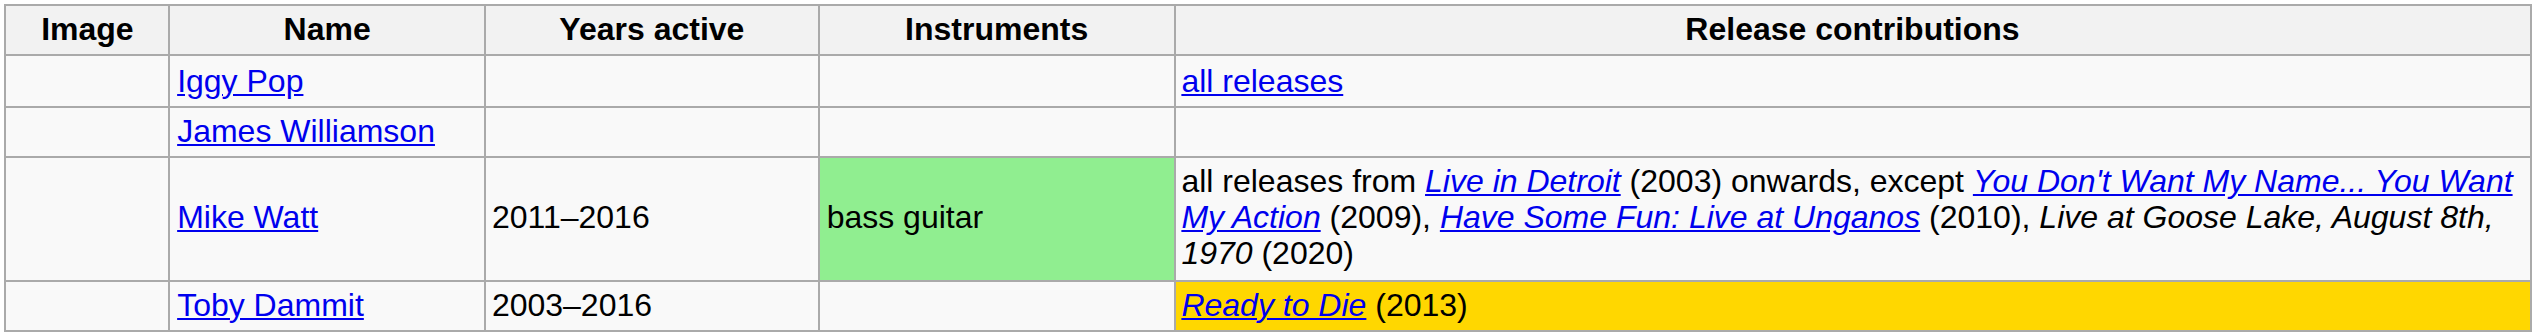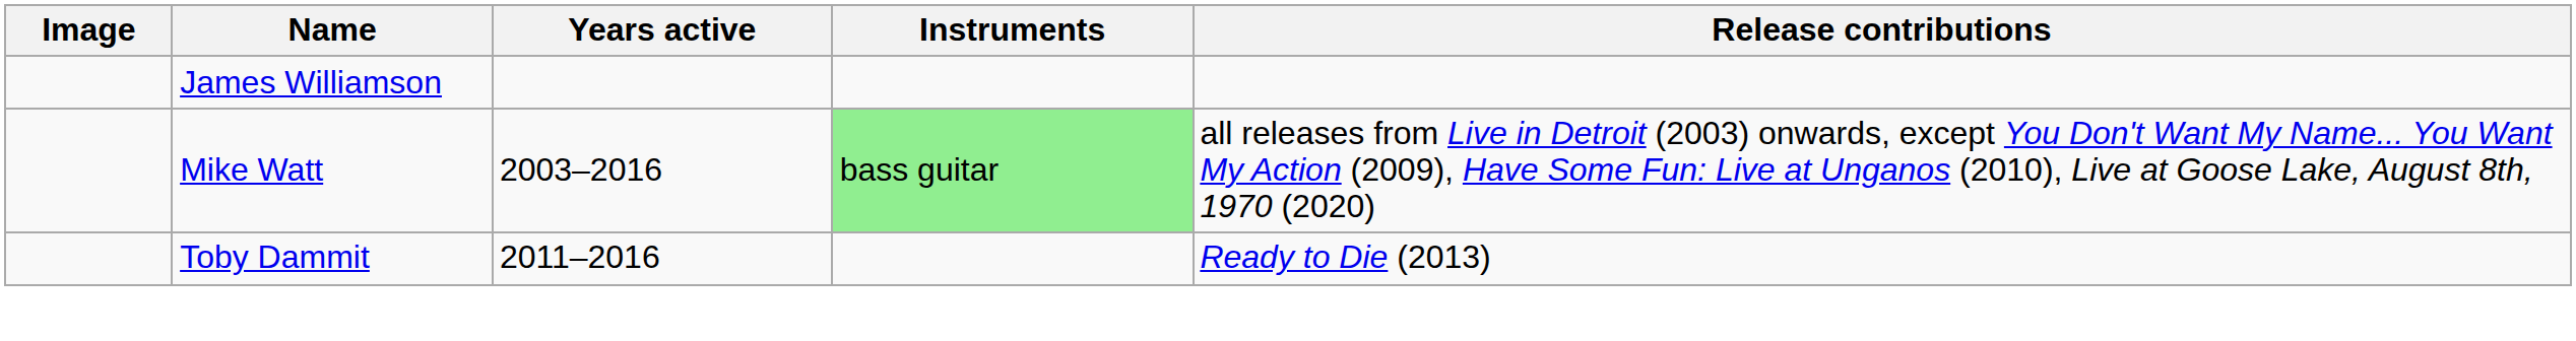- row: Iggy Pop | all releases
Mike Watt | Years active: 2011–2016 -> 2003–2016
Toby Dammit | Years active: 2003–2016 -> 2011–2016
Toby Dammit | Release contributions: gold background -> no background
